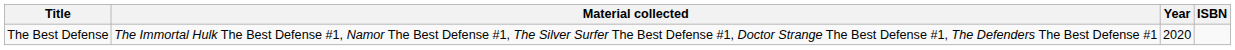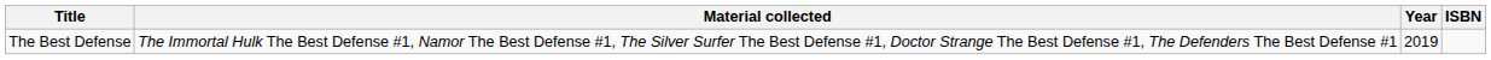The Best Defense | Year: 2020 -> 2019
